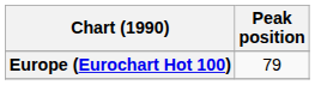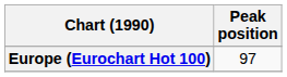Europe (Eurochart Hot 100) | Peak position: 79 -> 97
